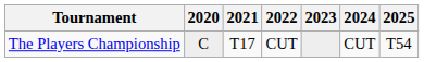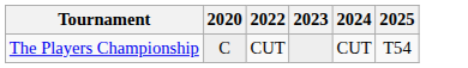- column: 2021 | T17
